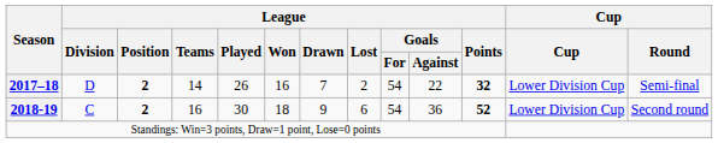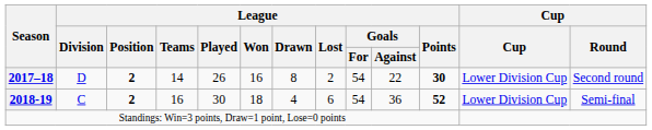2017–18 | League / Drawn: 7 -> 8
2017–18 | League / Points: 32 -> 30
2017–18 | Cup / Round: Semi-final -> Second round
2018-19 | League / Drawn: 9 -> 4
2018-19 | Cup / Round: Second round -> Semi-final
